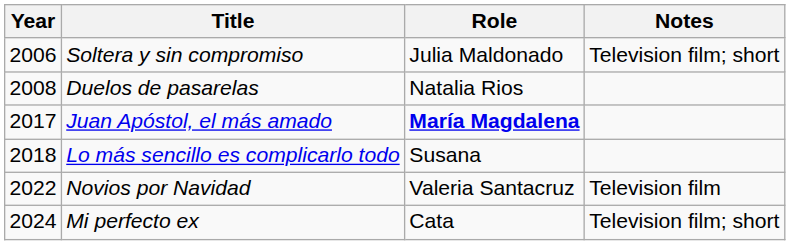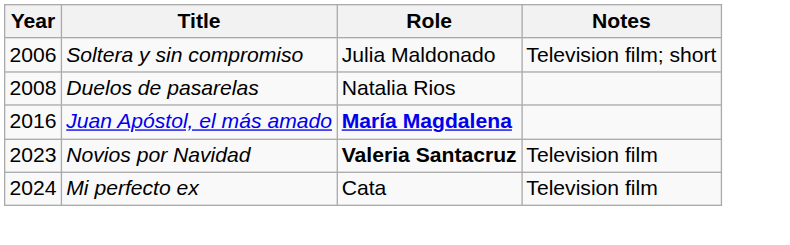Juan Apóstol, el más amado | Year: 2017 -> 2016
- row: 2018 | Lo más sencillo es complicarlo todo | Susana
Novios por Navidad | Year: 2022 -> 2023
Novios por Navidad | Role: normal -> bold
Mi perfecto ex | Notes: Television film; short -> Television film
